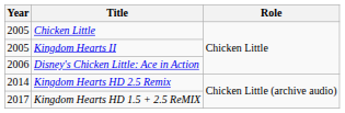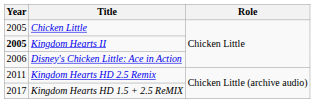Kingdom Hearts II | Year: normal -> bold
Kingdom Hearts HD 2.5 Remix | Year: 2014 -> 2011
